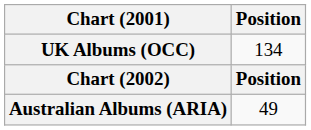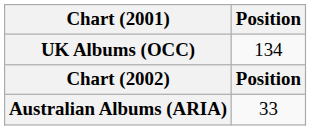Australian Albums (ARIA) | Position: 49 -> 33
